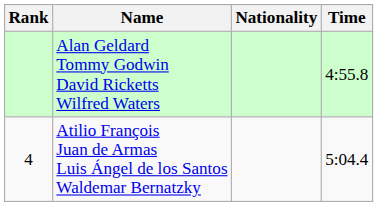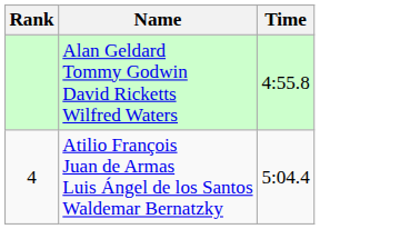- column: Nationality
